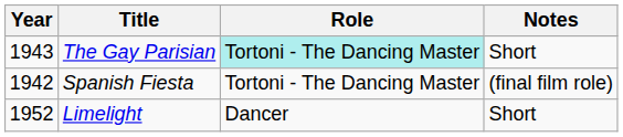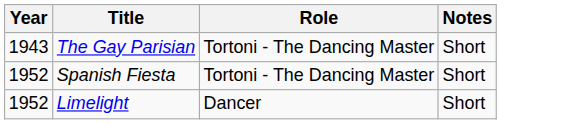The Gay Parisian | Role: paleturquoise background -> no background
Spanish Fiesta | Year: 1942 -> 1952
Spanish Fiesta | Notes: (final film role) -> Short
